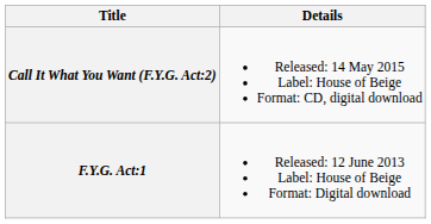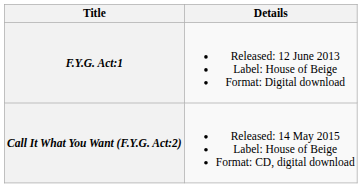rows swapped: F.Y.G. Act:1 <-> Call It What You Want (F.Y.G. Act:2)
